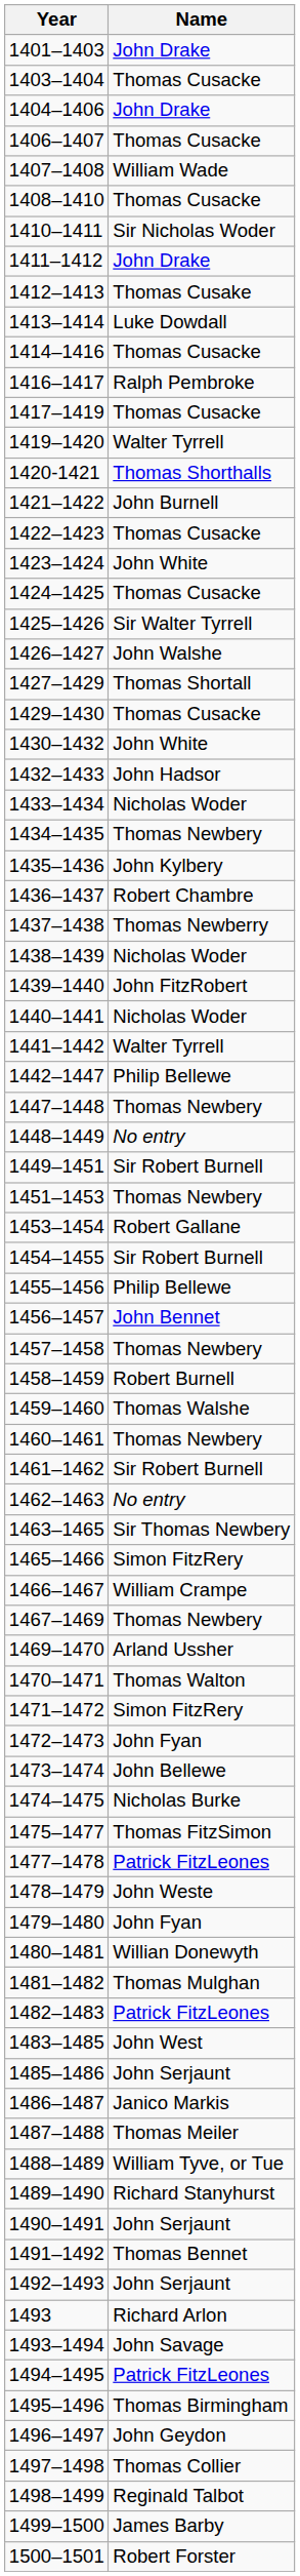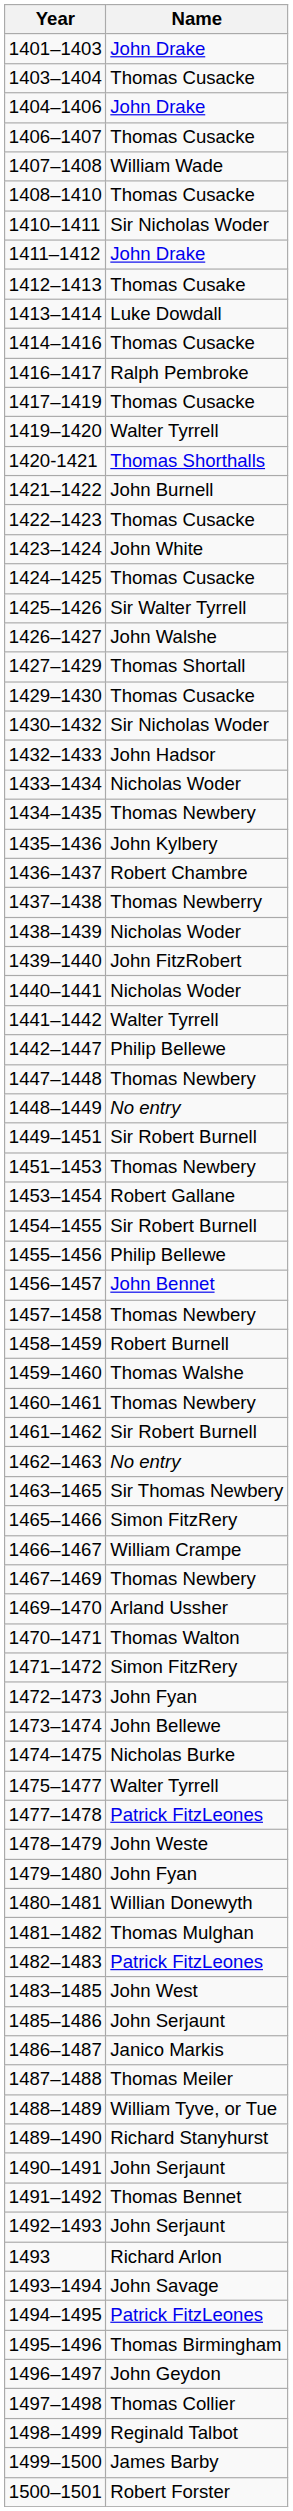1430–1432 | Name: John White -> Sir Nicholas Woder
1475–1477 | Name: Thomas FitzSimon -> Walter Tyrrell
